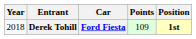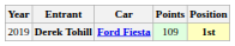Derek Tohill | Year: 2018 -> 2019
